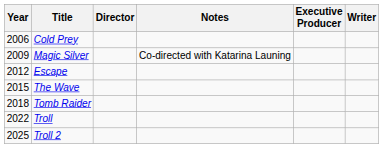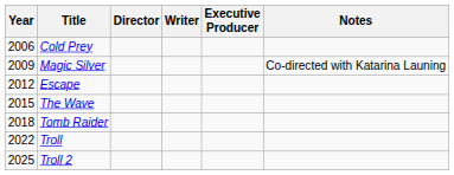columns swapped: Writer <-> Notes
